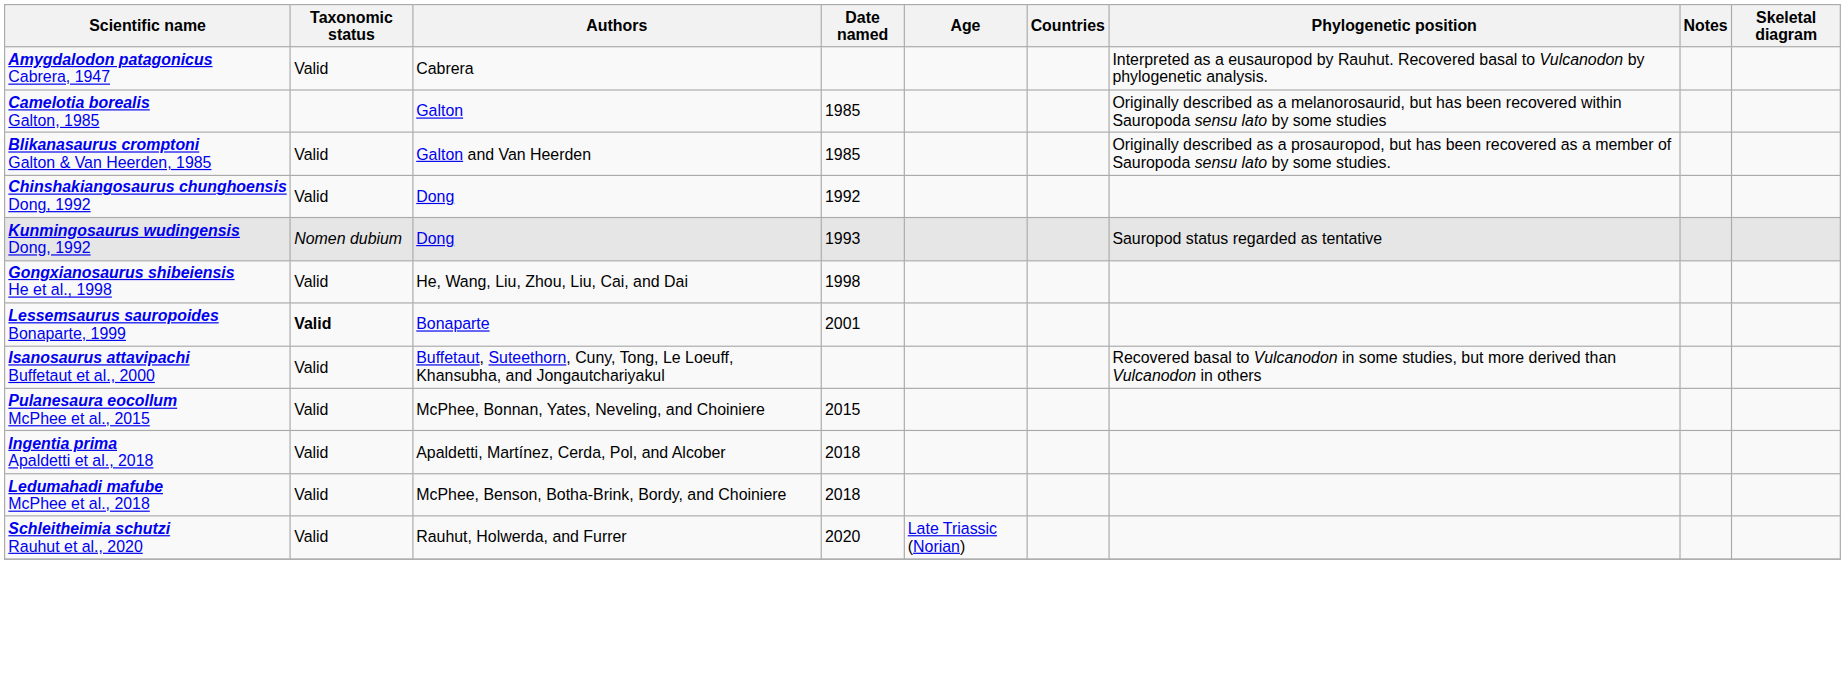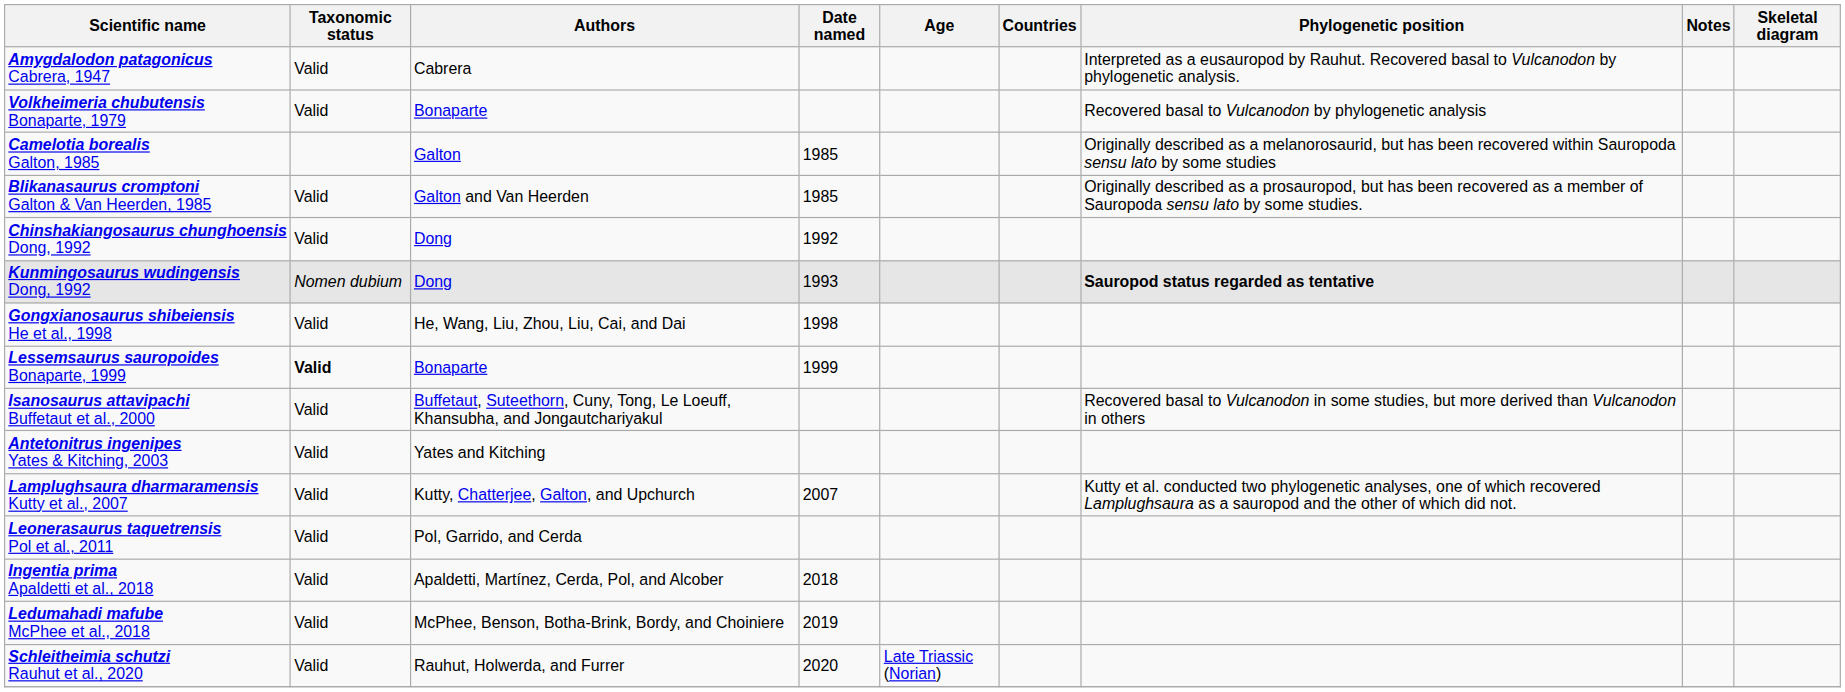+ row: Volkheimeria chubutensis Bonaparte, 1979 | Valid | Bonaparte | Recovered basal to Vulcanodon by phylogenetic analysis
Kunmingosaurus wudingensis Dong, 1992 | Phylogenetic position: normal -> bold
Lessemsaurus sauropoides Bonaparte, 1999 | Date named: 2001 -> 1999
+ row: Antetonitrus ingenipes Yates & Kitching, 2003 | Valid | Yates and Kitching
+ row: Lamplughsaura dharmaramensis Kutty et al., 2007 | Valid | Kutty, Chatterjee, Galton, and Upchurch | 2007 | Kutty et al. conducted two phylogenetic analyses, one of which recovered Lamplughsaura as a sauropod and the other of which did not.
+ row: Leonerasaurus taquetrensis Pol et al., 2011 | Valid | Pol, Garrido, and Cerda
- row: Pulanesaura eocollum McPhee et al., 2015 | Valid | McPhee, Bonnan, Yates, Neveling, and Choiniere | 2015
Ledumahadi mafube McPhee et al., 2018 | Date named: 2018 -> 2019
